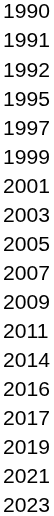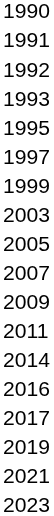+ row: 1993
- row: 2001
